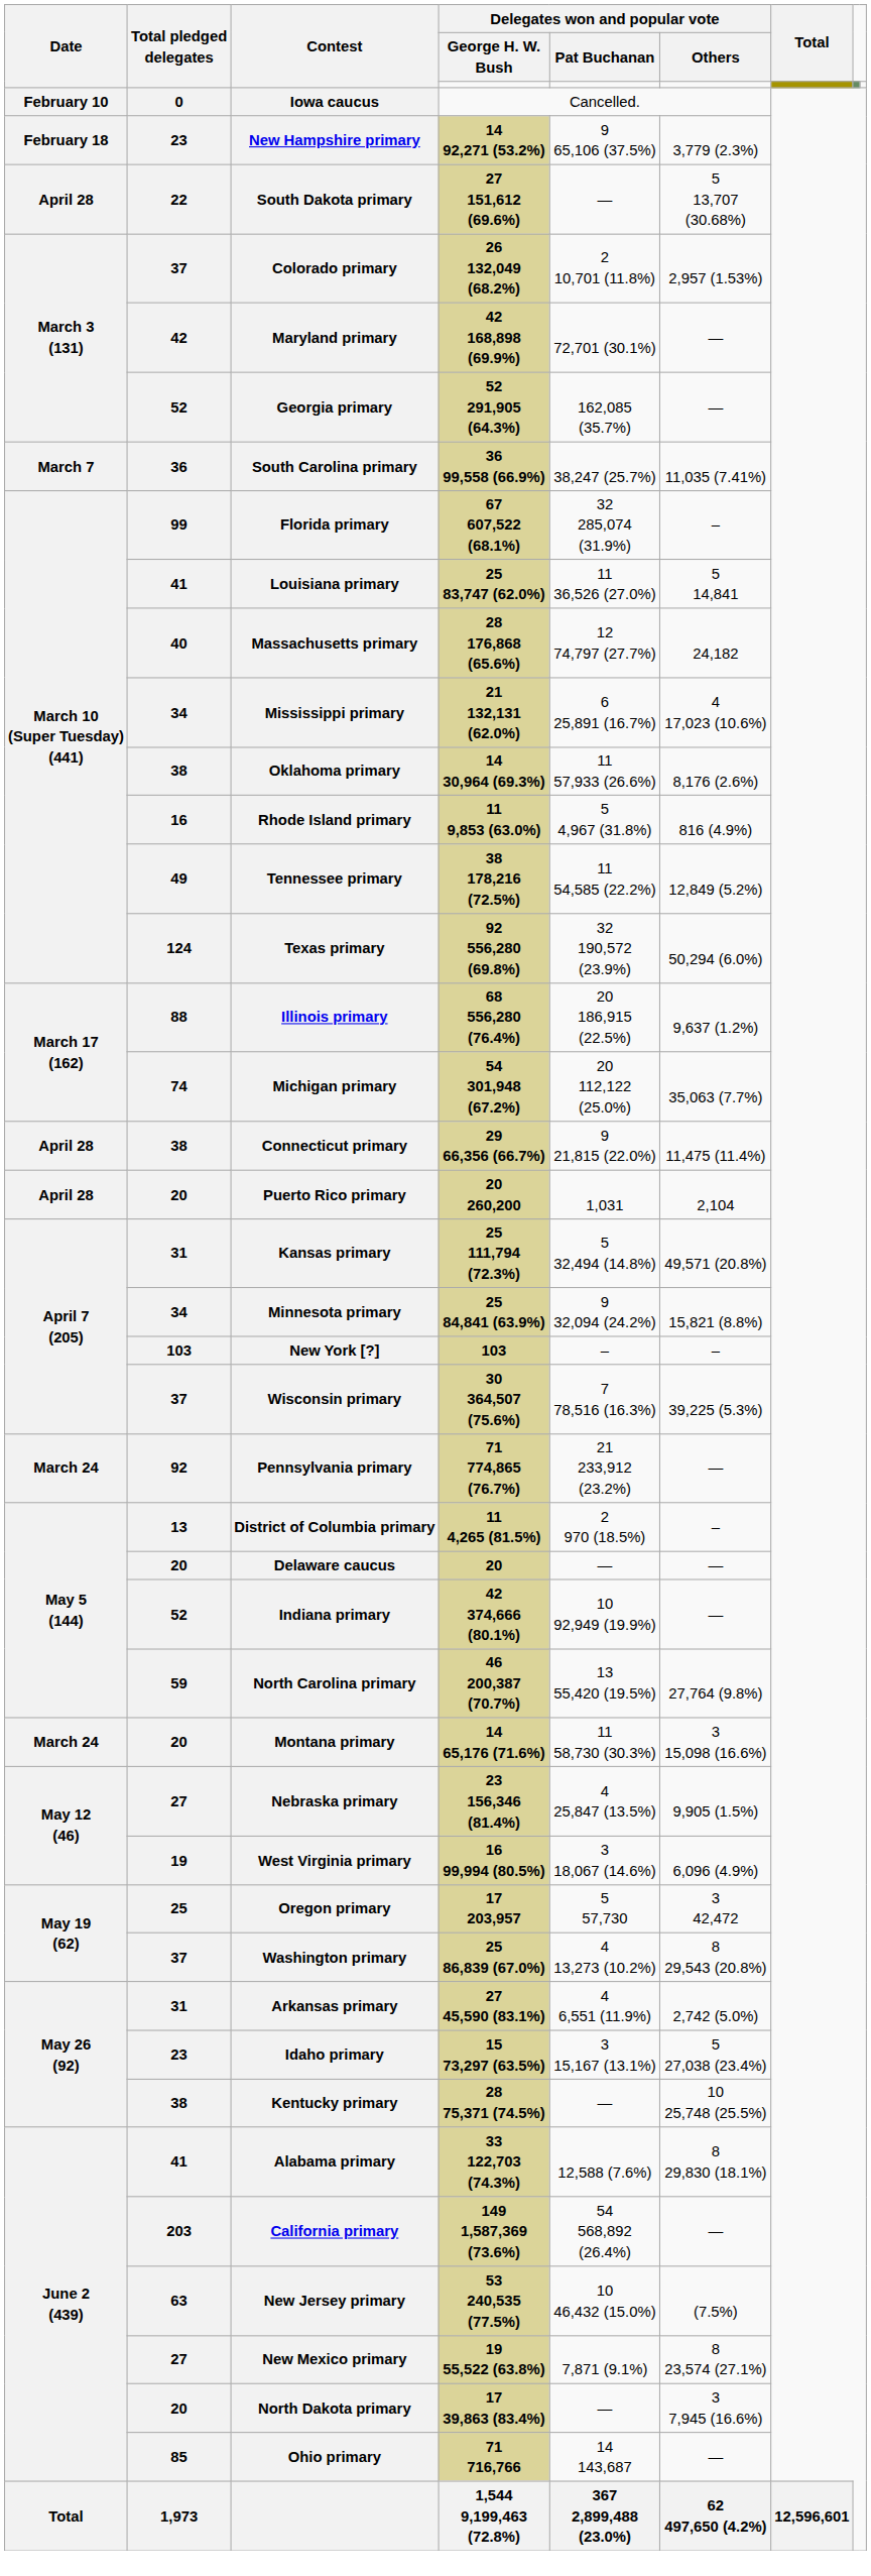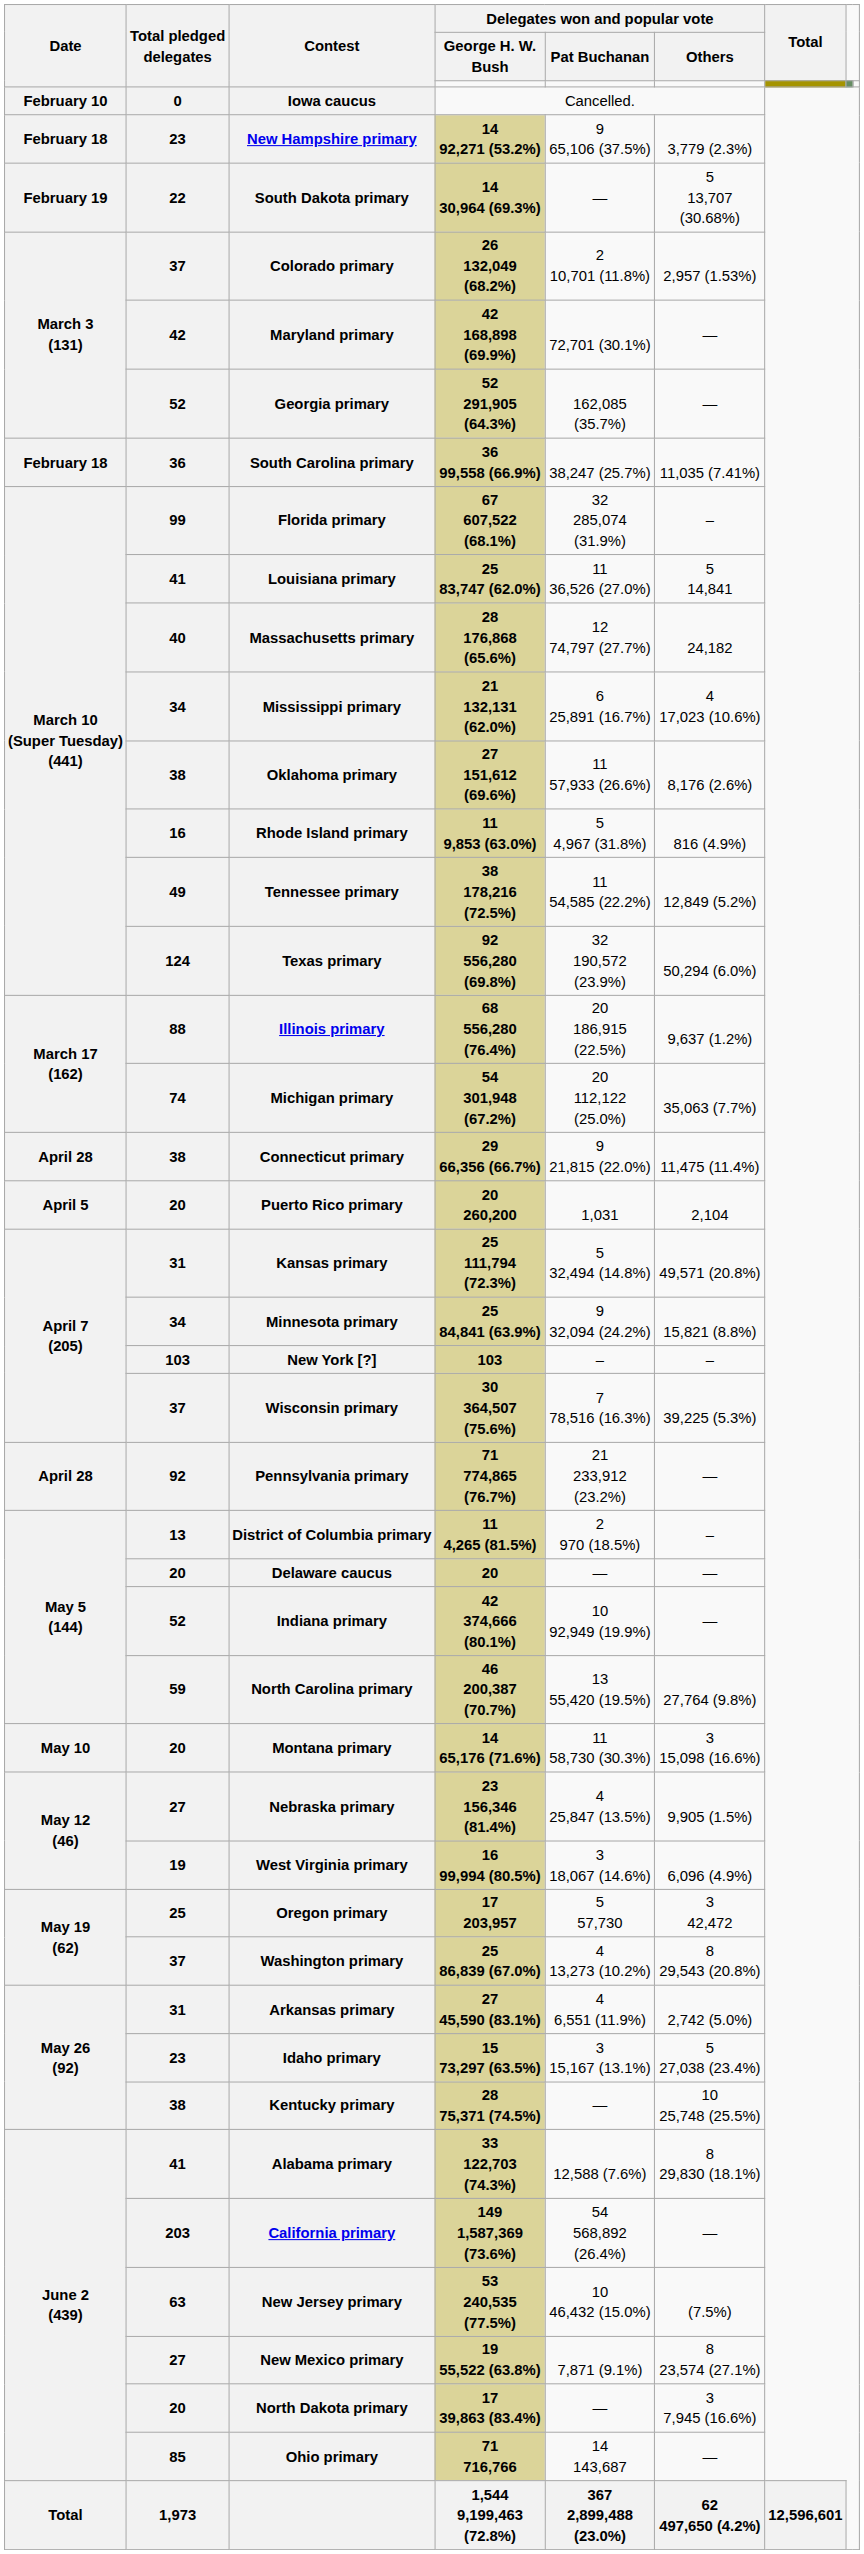South Dakota primary | Date: April 28 -> February 19
South Dakota primary | Delegates won and popular vote / George H. W. Bush: 27 151,612 (69.6%) -> 14 30,964 (69.3%)
South Carolina primary | Date: March 7 -> February 18
Oklahoma primary | Delegates won and popular vote / George H. W. Bush: 14 30,964 (69.3%) -> 27 151,612 (69.6%)
Puerto Rico primary | Date: April 28 -> April 5
Pennsylvania primary | Date: March 24 -> April 28
Montana primary | Date: March 24 -> May 10
